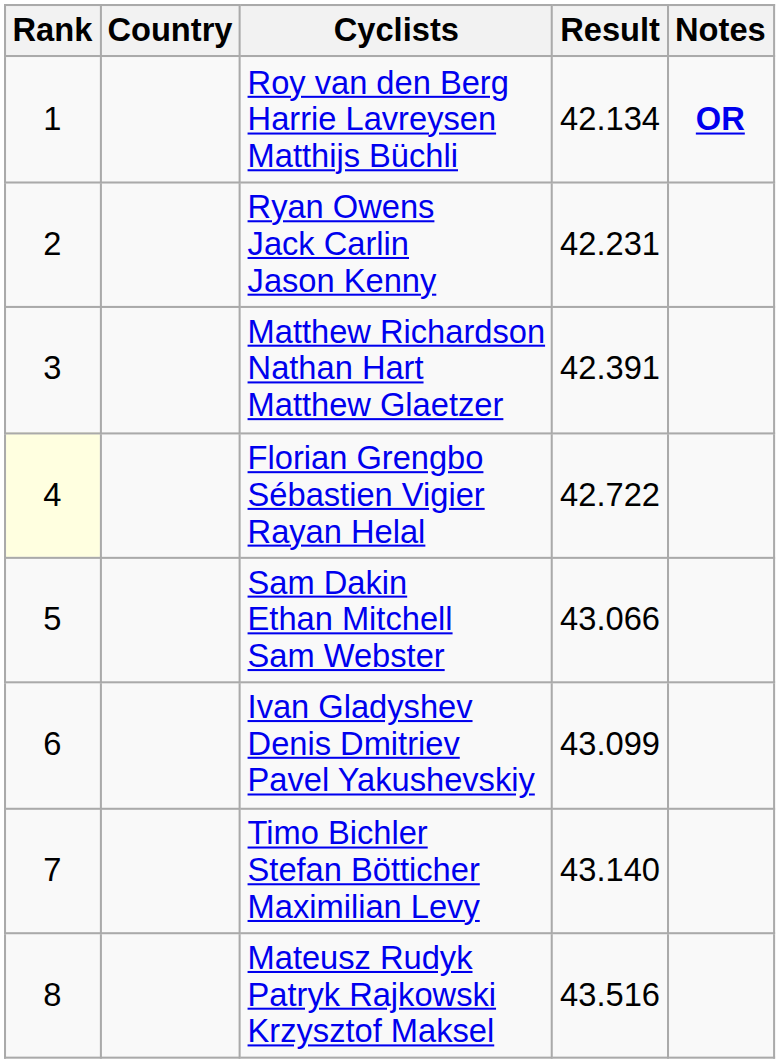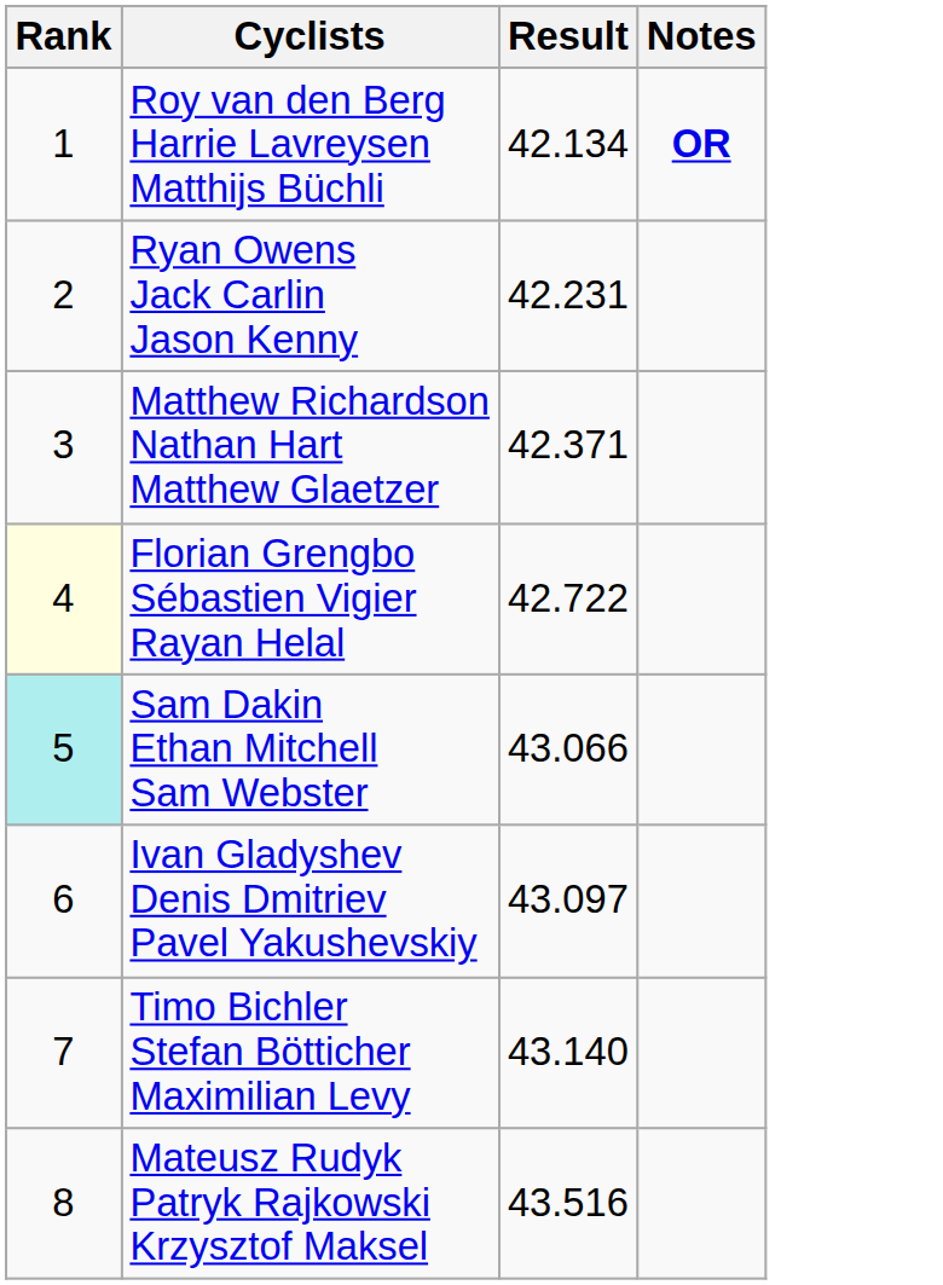- column: Country
Matthew Richardson Nathan Hart Matthew Glaetzer | Result: 42.391 -> 42.371
Sam Dakin Ethan Mitchell Sam Webster | Rank: no background -> paleturquoise background
Ivan Gladyshev Denis Dmitriev Pavel Yakushevskiy | Result: 43.099 -> 43.097
